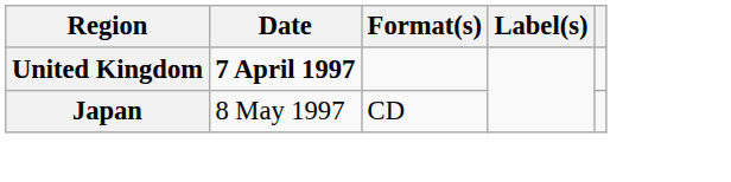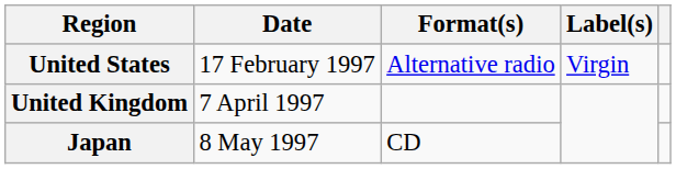+ row: United States | 17 February 1997 | Alternative radio | Virgin
United Kingdom | Date: bold -> normal
